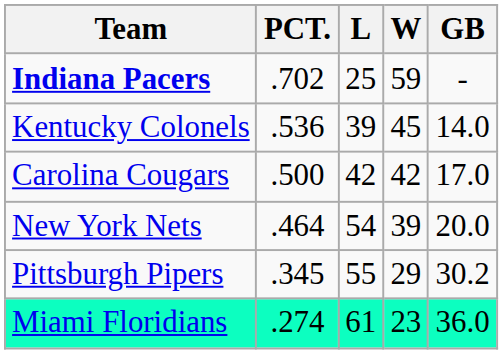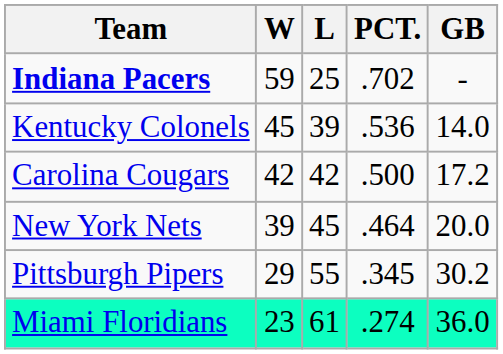columns swapped: W <-> PCT.
Carolina Cougars | GB: 17.0 -> 17.2
New York Nets | L: 54 -> 45
